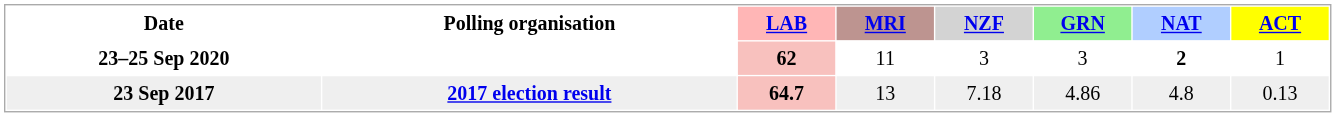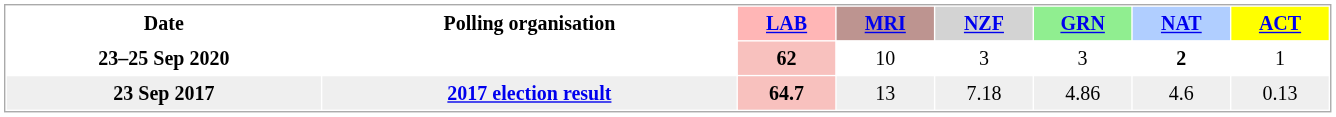23–25 Sep 2020 | MRI: 11 -> 10
23 Sep 2017 | NAT: 4.8 -> 4.6
